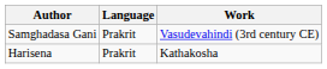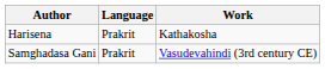rows swapped: Samghadasa Gani <-> Harisena
